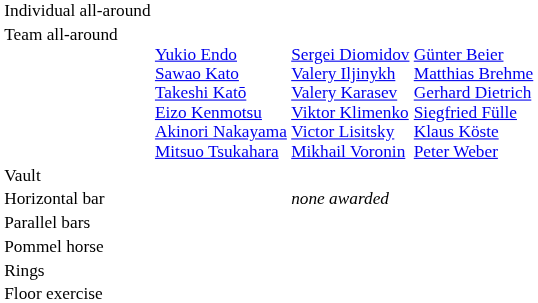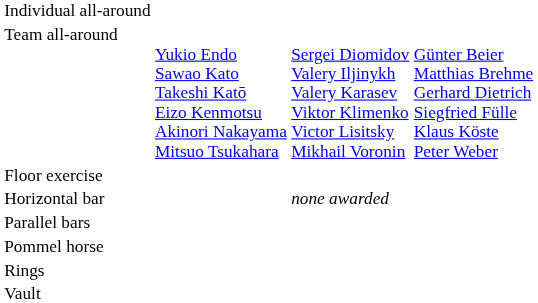rows swapped: Floor exercise <-> Vault
